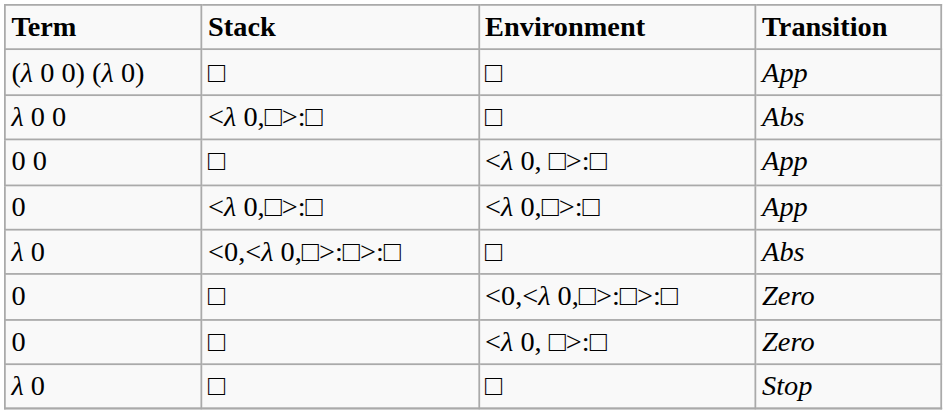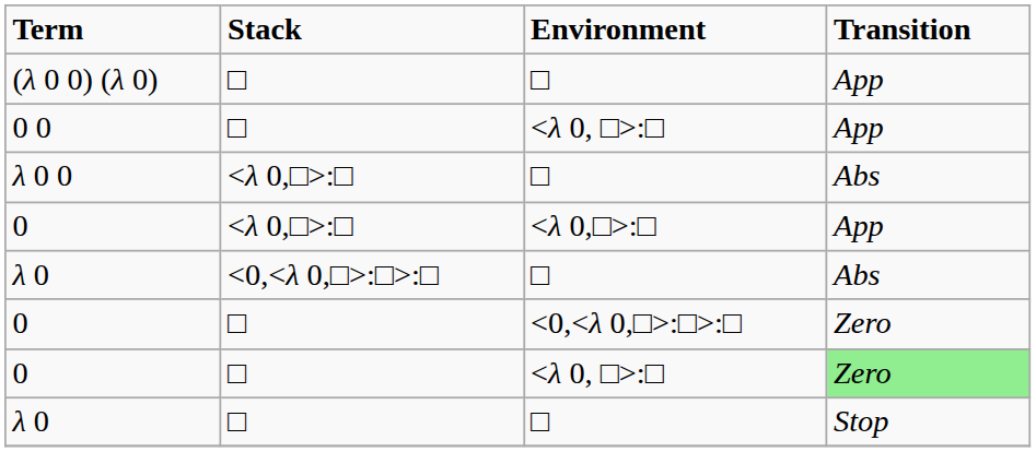rows swapped: λ 0 0 <-> 0 0
0 / <λ 0, □>:□ | Transition: no background -> lightgreen background
